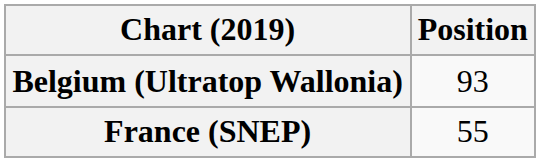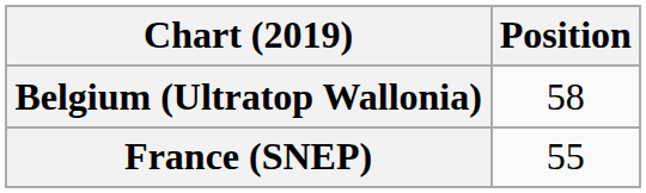Belgium (Ultratop Wallonia) | Position: 93 -> 58
